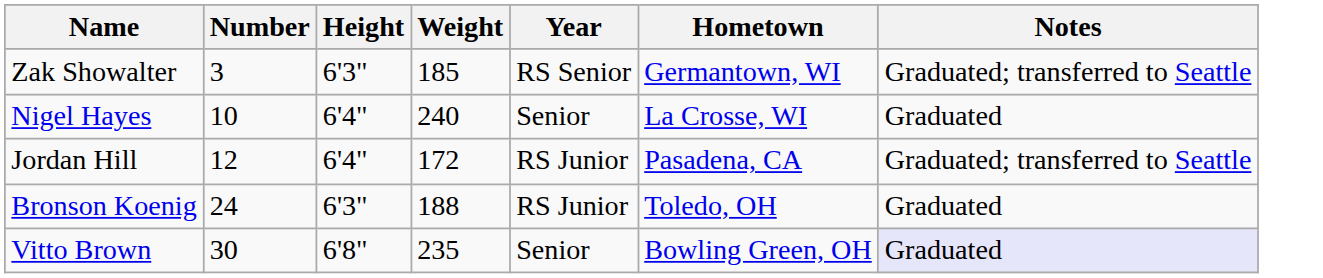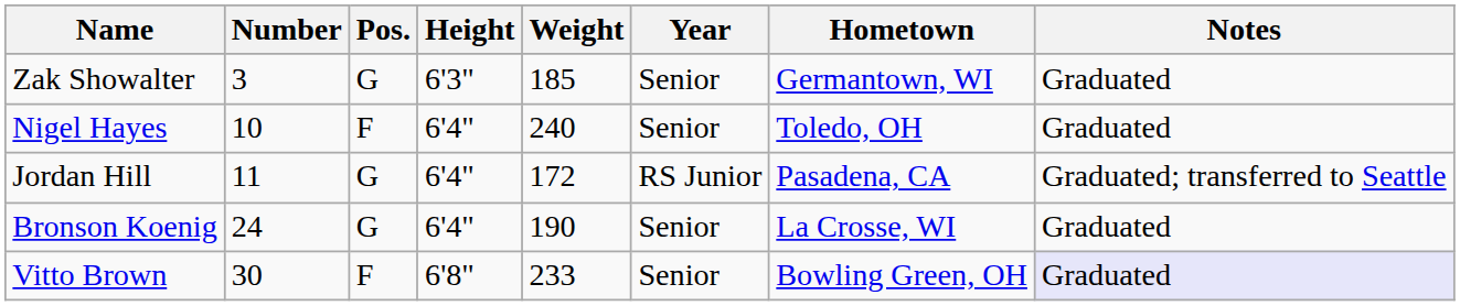+ column: Pos. | G | F | G | G | F
Zak Showalter | Year: RS Senior -> Senior
Zak Showalter | Notes: Graduated; transferred to Seattle -> Graduated
Nigel Hayes | Hometown: La Crosse, WI -> Toledo, OH
Jordan Hill | Number: 12 -> 11
Bronson Koenig | Height: 6'3" -> 6'4"
Bronson Koenig | Weight: 188 -> 190
Bronson Koenig | Year: RS Junior -> Senior
Bronson Koenig | Hometown: Toledo, OH -> La Crosse, WI
Vitto Brown | Weight: 235 -> 233
